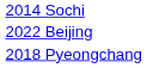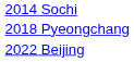rows swapped: 2018 Pyeongchang <-> 2022 Beijing
